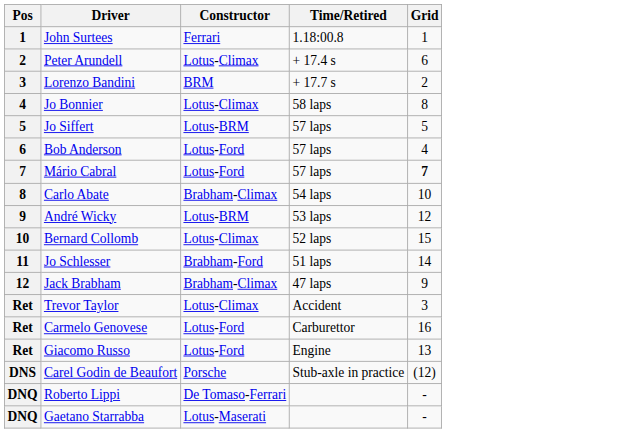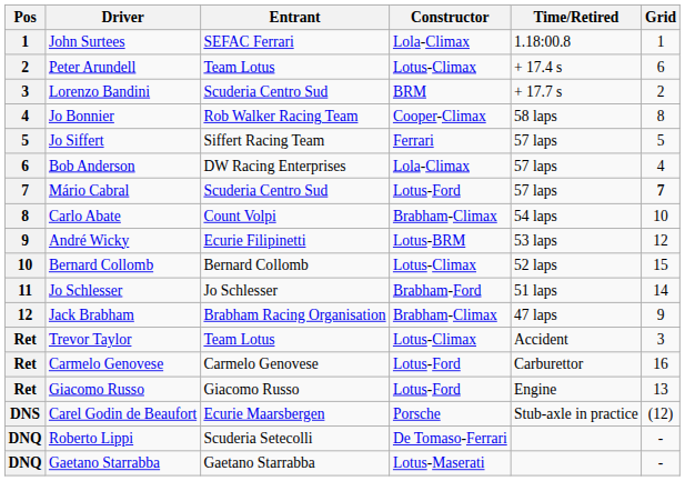+ column: Entrant | SEFAC Ferrari | Team Lotus | Scuderia Centro Sud | Rob Walker Racing Team | Siffert Racing Team | DW Racing Enterprises | Scuderia Centro Sud | Count Volpi | Ecurie Filipinetti | Bernard Collomb | Jo Schlesser | Brabham Racing Organisation | Team Lotus | Carmelo Genovese | Giacomo Russo | Ecurie Maarsbergen | Scuderia Setecolli | Gaetano Starrabba
John Surtees | Constructor: Ferrari -> Lola-Climax
Jo Bonnier | Constructor: Lotus-Climax -> Cooper-Climax
Jo Siffert | Constructor: Lotus-BRM -> Ferrari
Bob Anderson | Constructor: Lotus-Ford -> Lola-Climax
